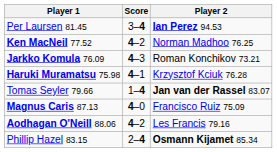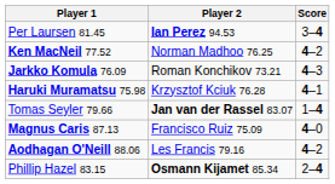columns swapped: Score <-> Player 2
